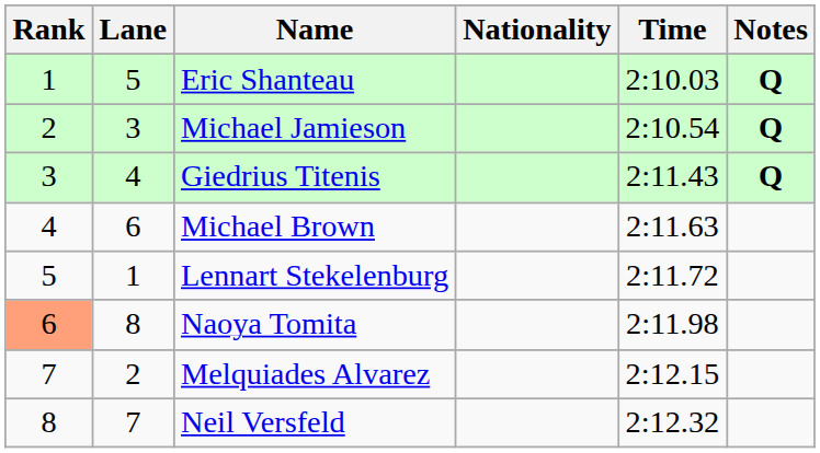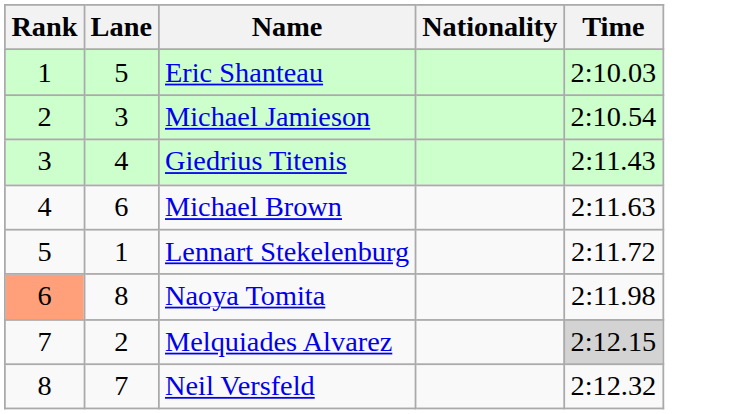- column: Notes | Q | Q | Q
Melquiades Alvarez | Time: no background -> lightgrey background
